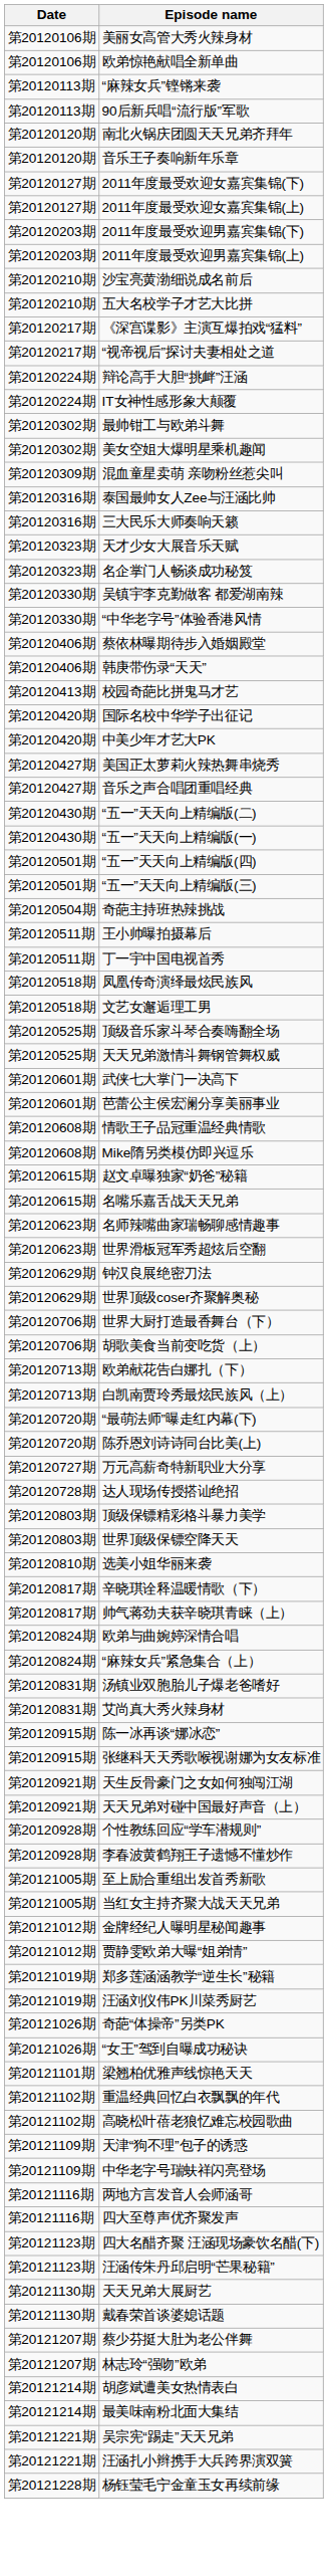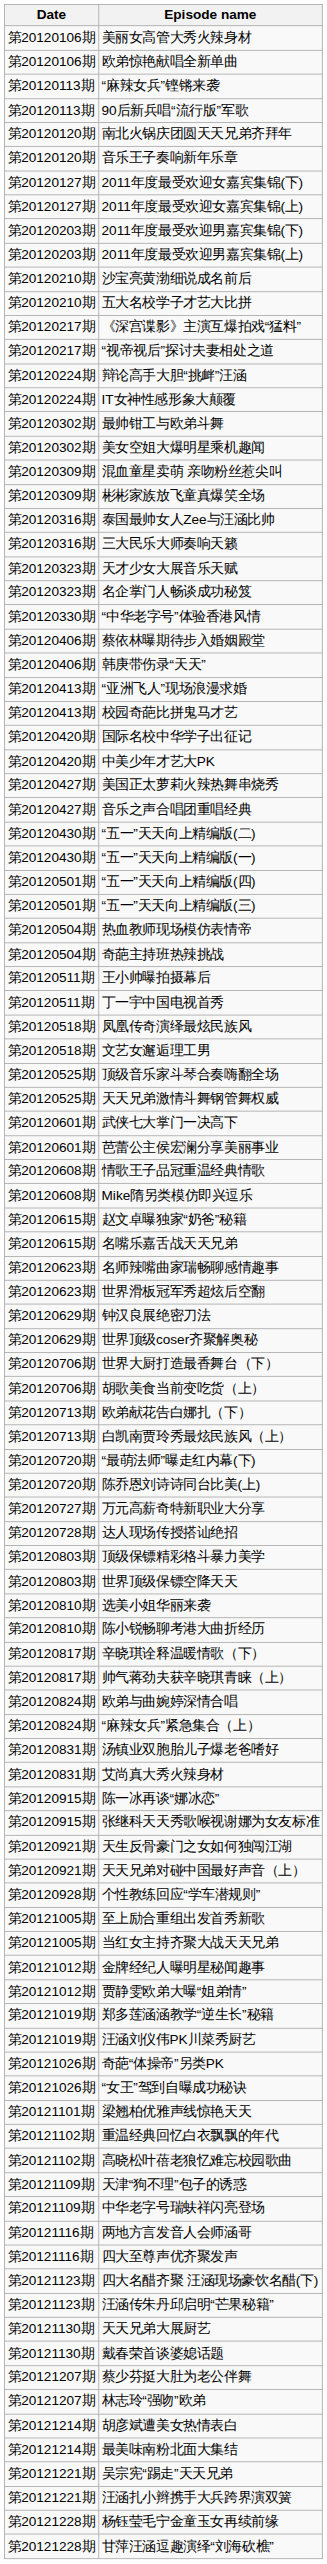+ row: 第20120309期 | 彬彬家族放飞童真爆笑全场
- row: 第20120330期 | 吴镇宇李克勤做客 都爱湖南辣
+ row: 第20120413期 | “亚洲飞人”现场浪漫求婚
+ row: 第20120504期 | 热血教师现场模仿表情帝
+ row: 第20120810期 | 陈小锐畅聊考港大曲折经历
- row: 第20120928期 | 李春波黄鹤翔王子遗憾不懂炒作
+ row: 第20121228期 | 甘萍汪涵逗趣演绎“刘海砍樵”
